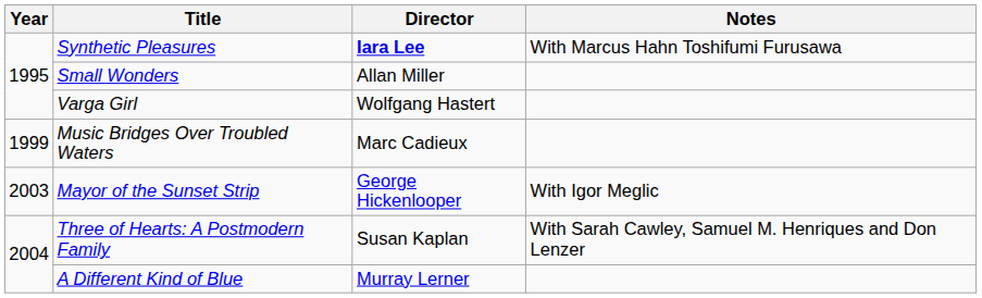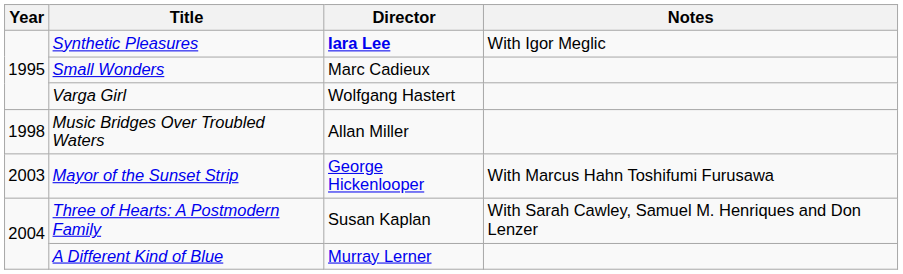Synthetic Pleasures | Notes: With Marcus Hahn Toshifumi Furusawa -> With Igor Meglic
Small Wonders | Director: Allan Miller -> Marc Cadieux
Music Bridges Over Troubled Waters | Year: 1999 -> 1998
Music Bridges Over Troubled Waters | Director: Marc Cadieux -> Allan Miller
Mayor of the Sunset Strip | Notes: With Igor Meglic -> With Marcus Hahn Toshifumi Furusawa
